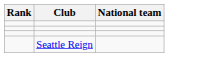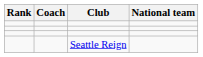+ column: Coach
